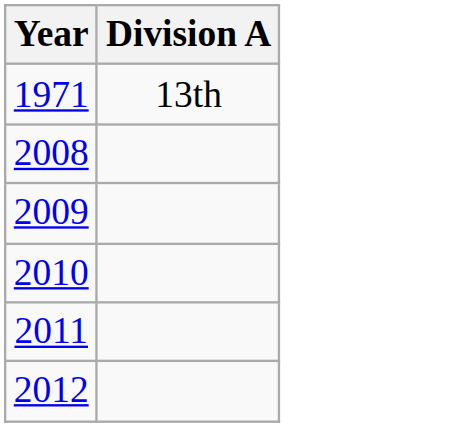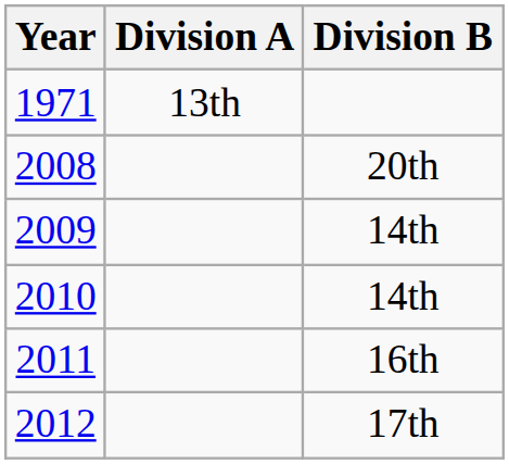+ column: Division B | 20th | 14th | 14th | 16th | 17th
